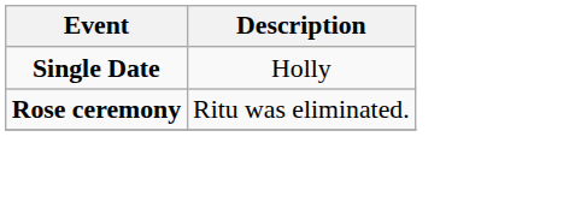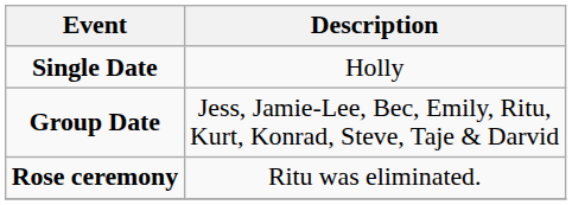+ row: Group Date | Jess, Jamie-Lee, Bec, Emily, Ritu, Kurt, Konrad, Steve, Taje & Darvid
